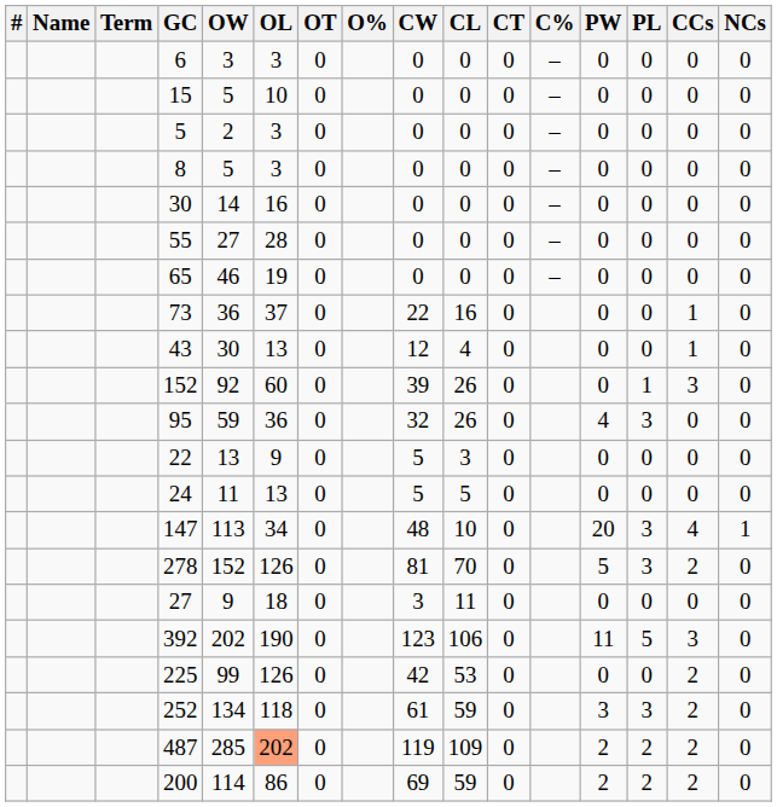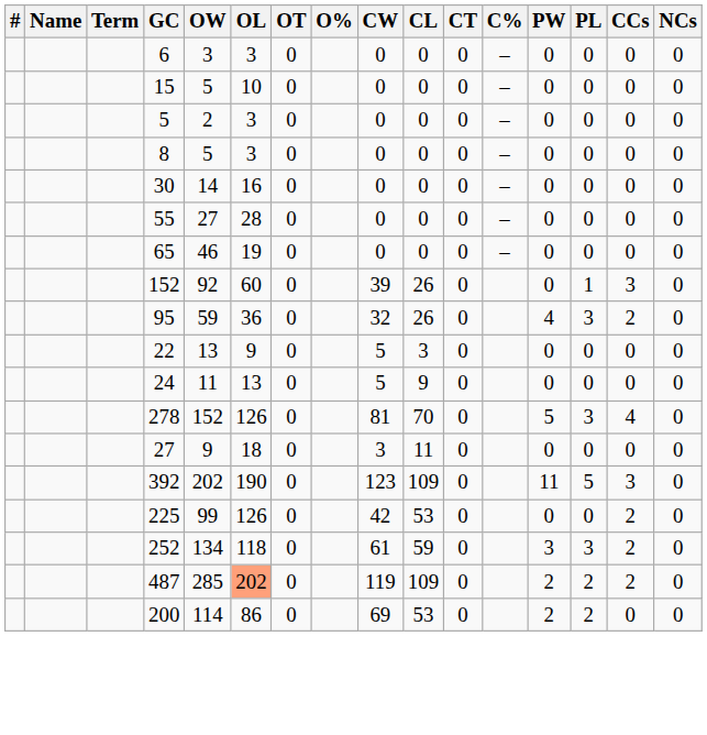- row: 73 | 36 | 37 | 0 | 22 | 16 | 0 | 0 | 0 | 1 | 0
- row: 43 | 30 | 13 | 0 | 12 | 4 | 0 | 0 | 0 | 1 | 0
95 | CCs: 0 -> 2
24 | CL: 5 -> 9
- row: 147 | 113 | 34 | 0 | 48 | 10 | 0 | 20 | 3 | 4 | 1
278 | CCs: 2 -> 4
392 | CL: 106 -> 109
200 | CL: 59 -> 53
200 | CCs: 2 -> 0
